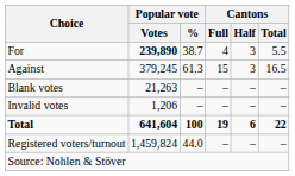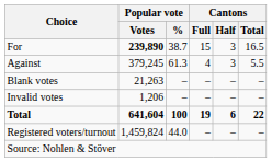For | Cantons / Full: 4 -> 15
For | Cantons / Total: 5.5 -> 16.5
Against | Cantons / Full: 15 -> 4
Against | Cantons / Total: 16.5 -> 5.5
